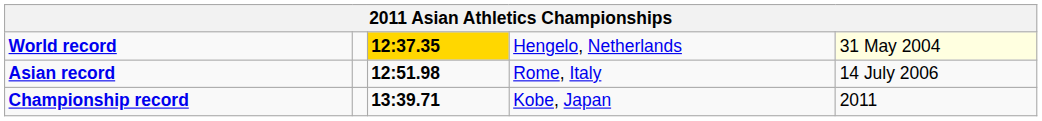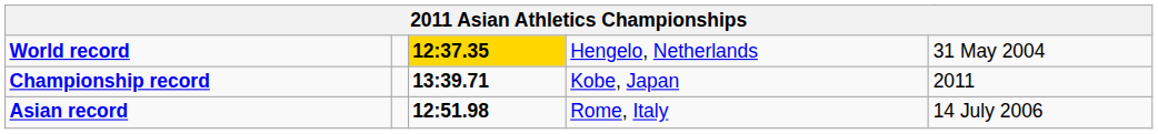World record | column 5: lightyellow background -> no background
rows swapped: Asian record <-> Championship record
